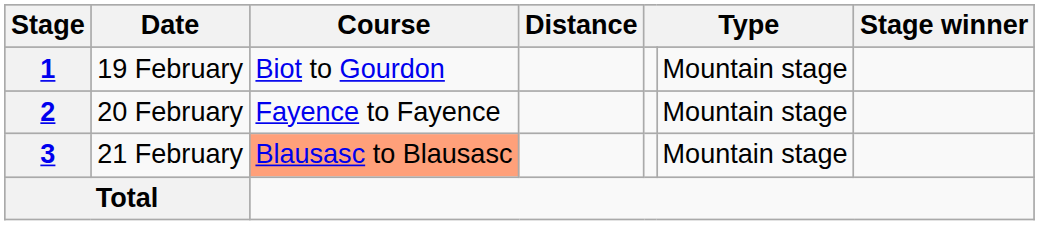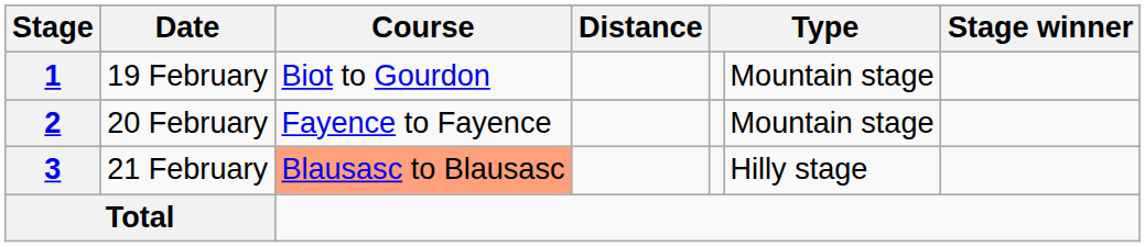3 | column 6: Mountain stage -> Hilly stage
